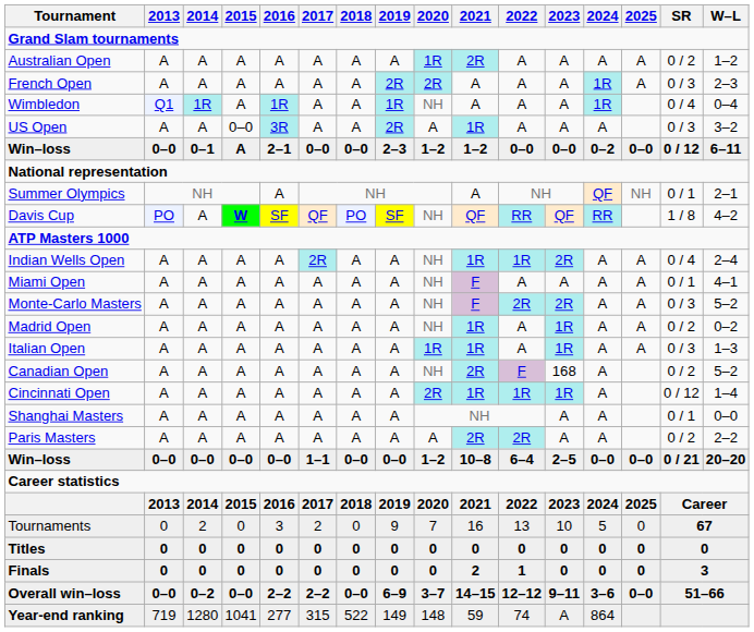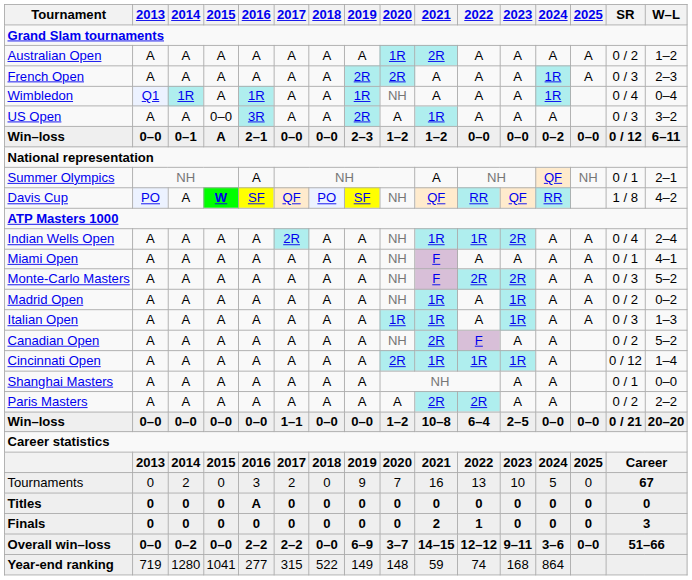Canadian Open | 2023: 168 -> A
Titles | 2016: 0 -> A
Year-end ranking | 2023: A -> 168
